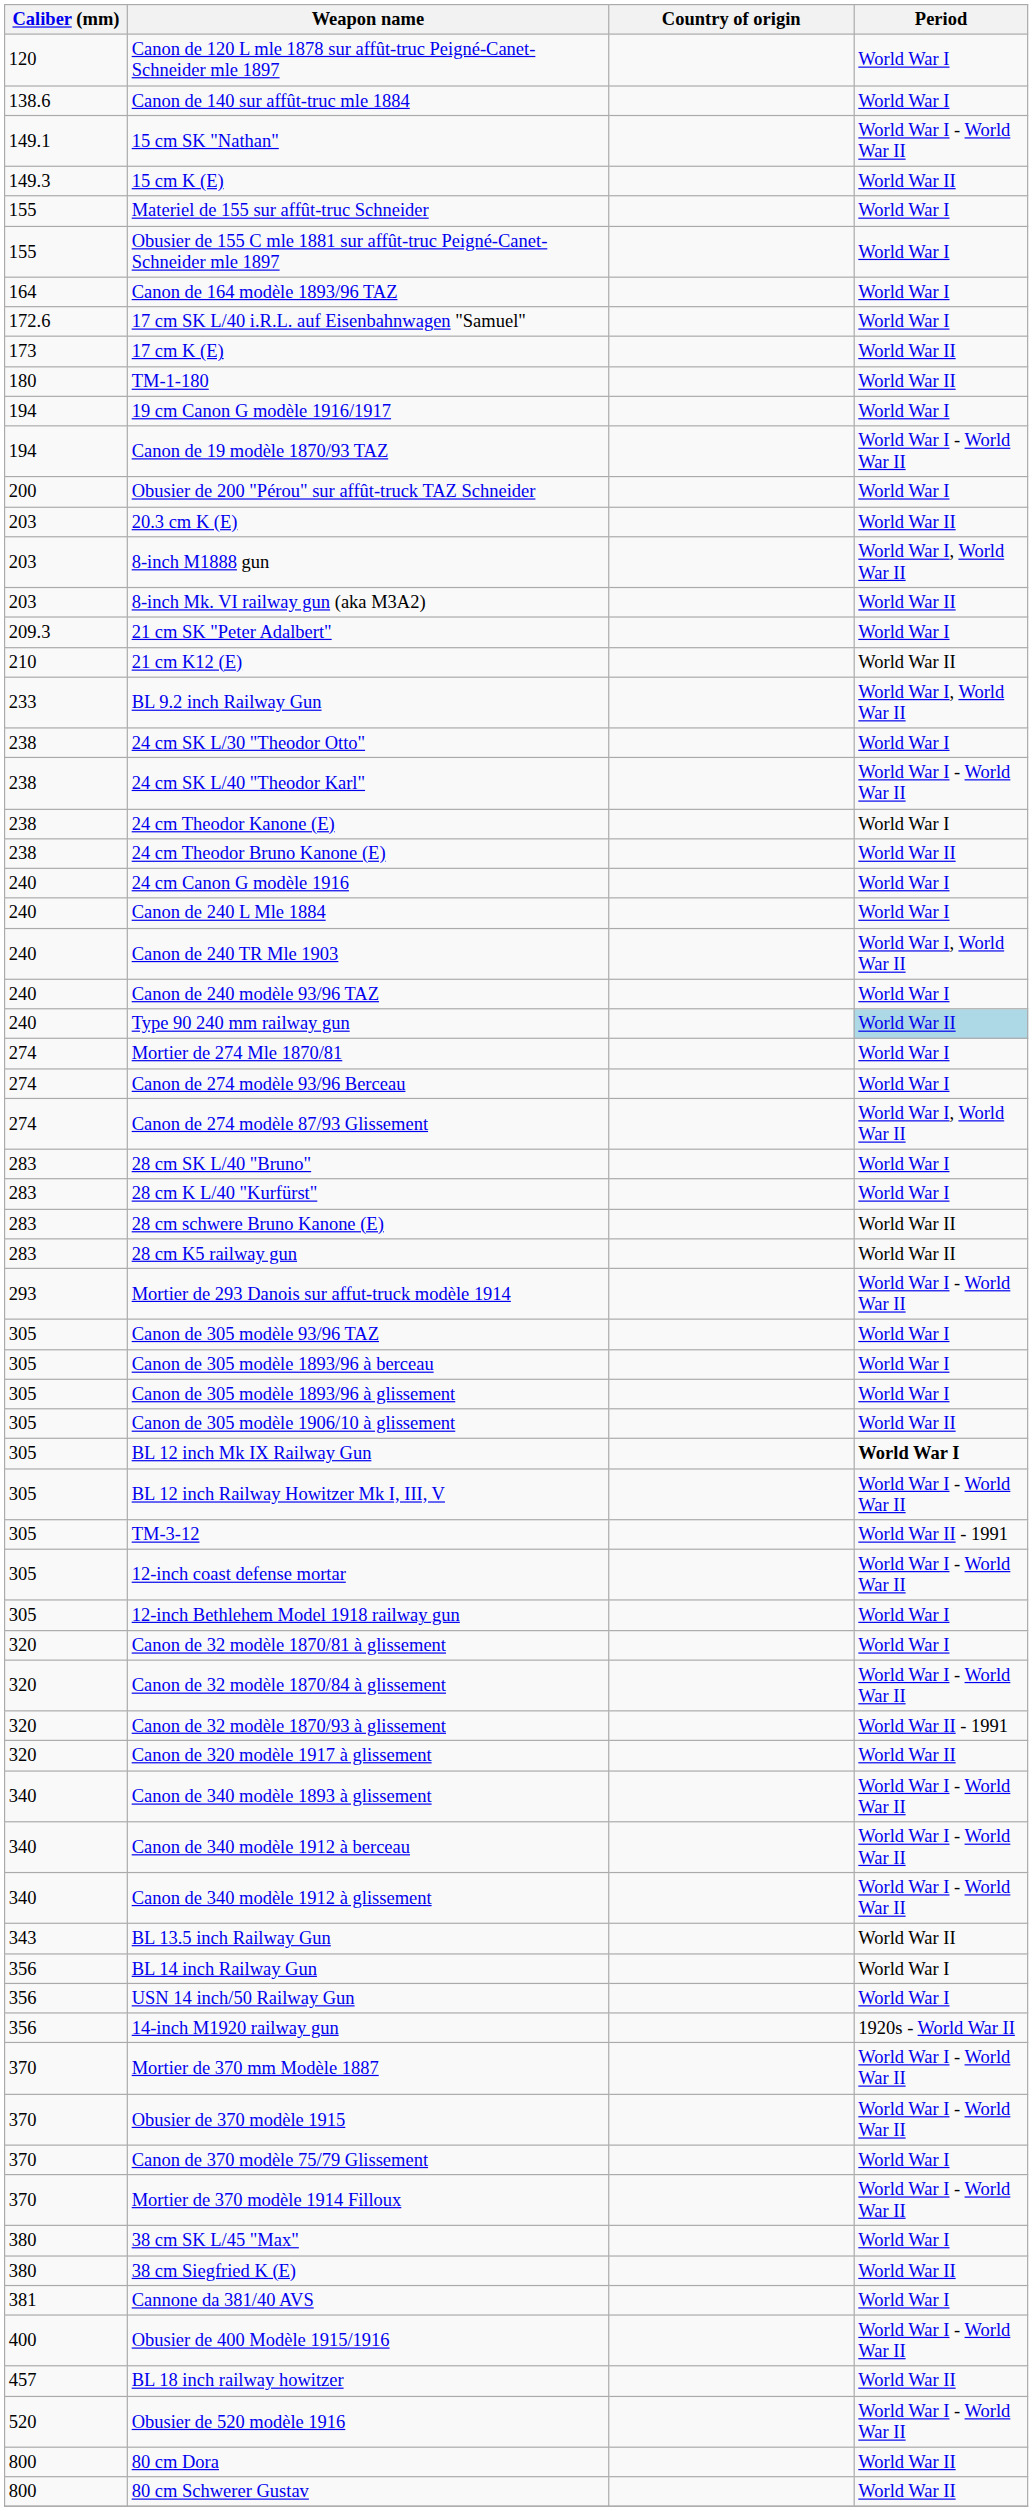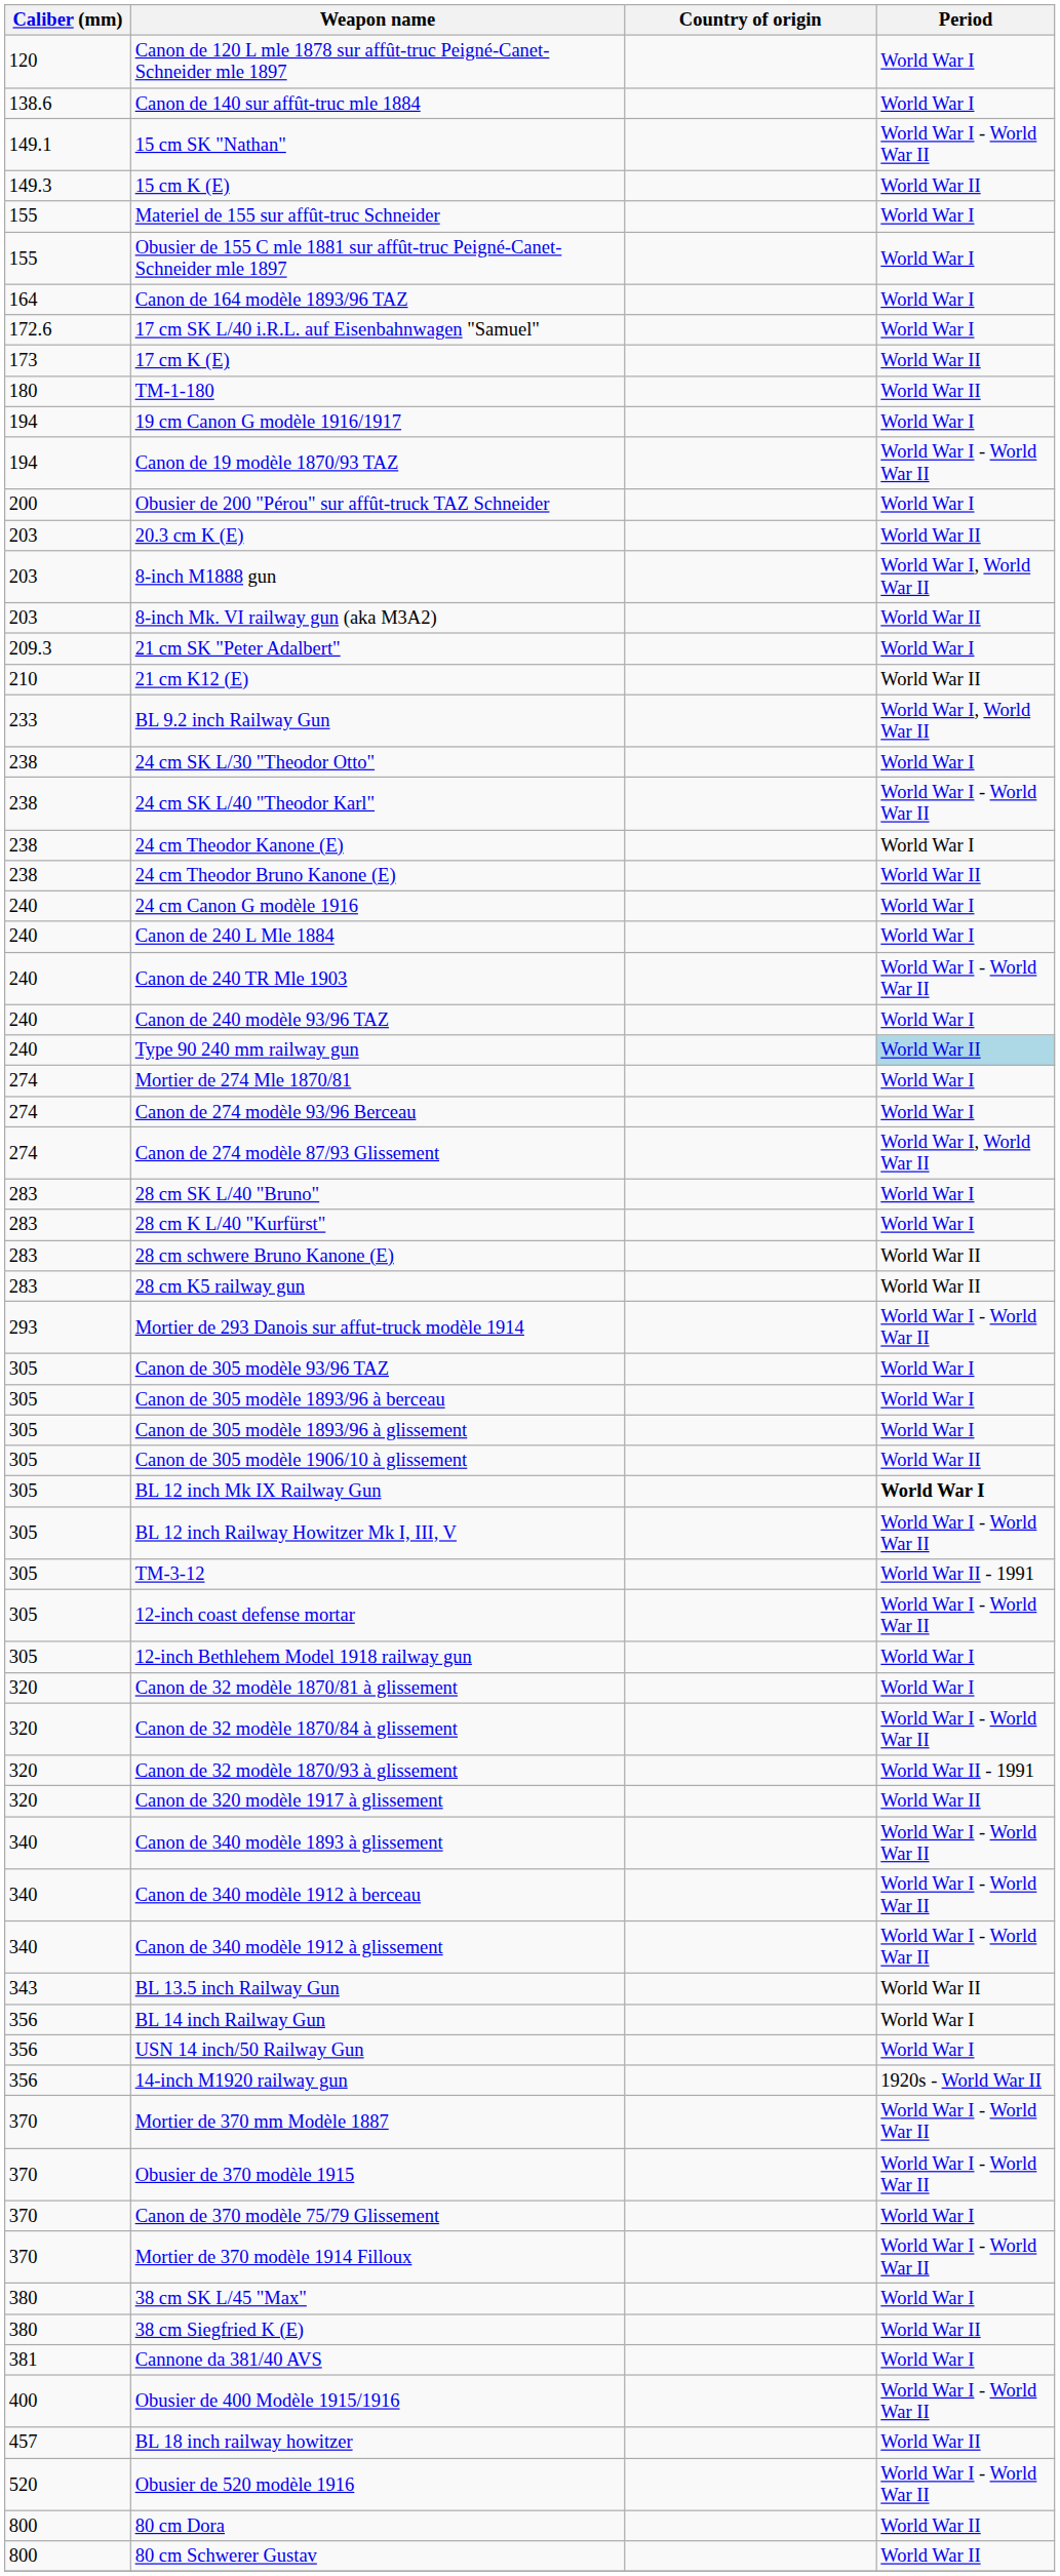Canon de 240 TR Mle 1903 | Period: World War I, World War II -> World War I - World War II
